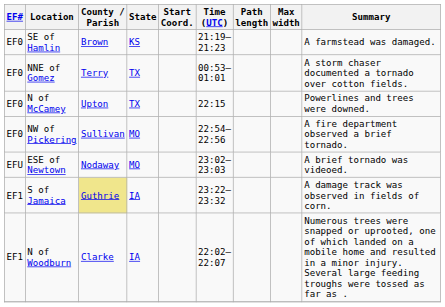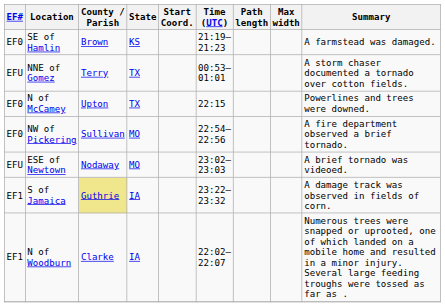NNE of Gomez | EF#: EF0 -> EFU
